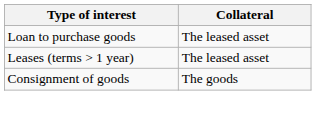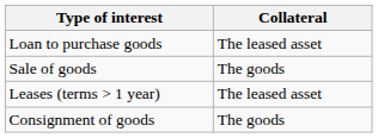+ row: Sale of goods | The goods
